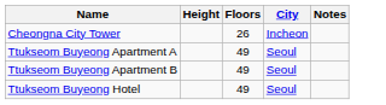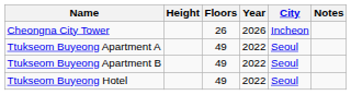+ column: Year | 2026 | 2022 | 2022 | 2022
